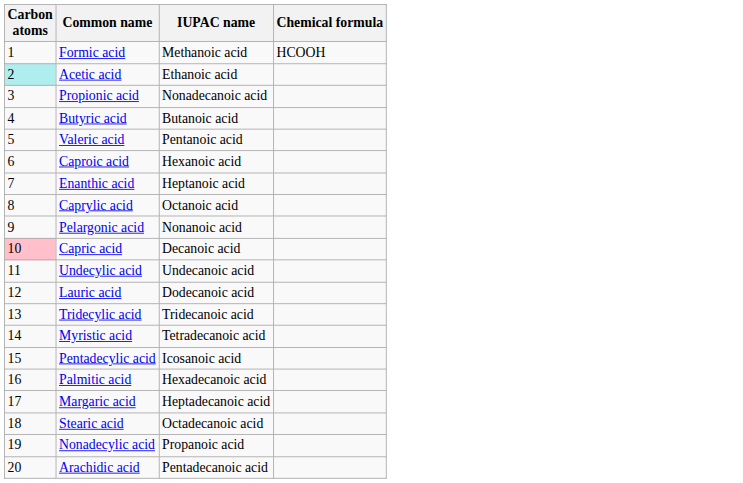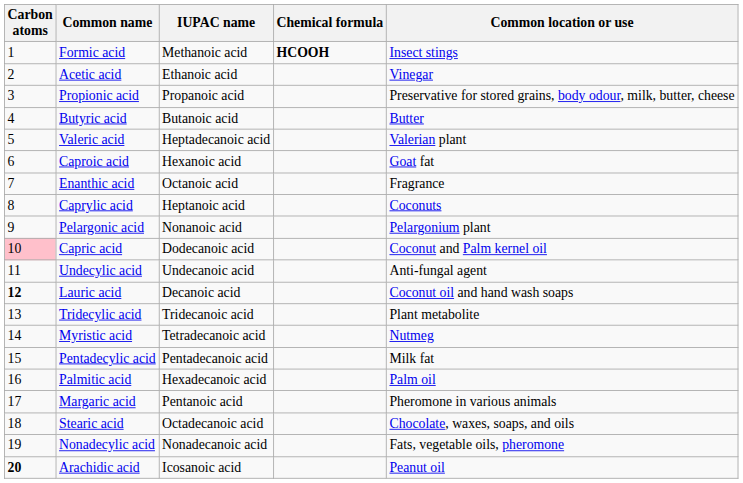+ column: Common location or use | Insect stings | Vinegar | Preservative for stored grains, body odour, milk, butter, cheese | Butter | Valerian plant | Goat fat | Fragrance | Coconuts | Pelargonium plant | Coconut and Palm kernel oil | Anti-fungal agent | Coconut oil and hand wash soaps | Plant metabolite | Nutmeg | Milk fat | Palm oil | Pheromone in various animals | Chocolate, waxes, soaps, and oils | Fats, vegetable oils, pheromone | Peanut oil
Formic acid | Chemical formula: normal -> bold
Acetic acid | Carbon atoms: paleturquoise background -> no background
Propionic acid | IUPAC name: Nonadecanoic acid -> Propanoic acid
Valeric acid | IUPAC name: Pentanoic acid -> Heptadecanoic acid
Enanthic acid | IUPAC name: Heptanoic acid -> Octanoic acid
Caprylic acid | IUPAC name: Octanoic acid -> Heptanoic acid
Capric acid | IUPAC name: Decanoic acid -> Dodecanoic acid
Lauric acid | Carbon atoms: normal -> bold
Lauric acid | IUPAC name: Dodecanoic acid -> Decanoic acid
Pentadecylic acid | IUPAC name: Icosanoic acid -> Pentadecanoic acid
Margaric acid | IUPAC name: Heptadecanoic acid -> Pentanoic acid
Nonadecylic acid | IUPAC name: Propanoic acid -> Nonadecanoic acid
Arachidic acid | Carbon atoms: normal -> bold
Arachidic acid | IUPAC name: Pentadecanoic acid -> Icosanoic acid
